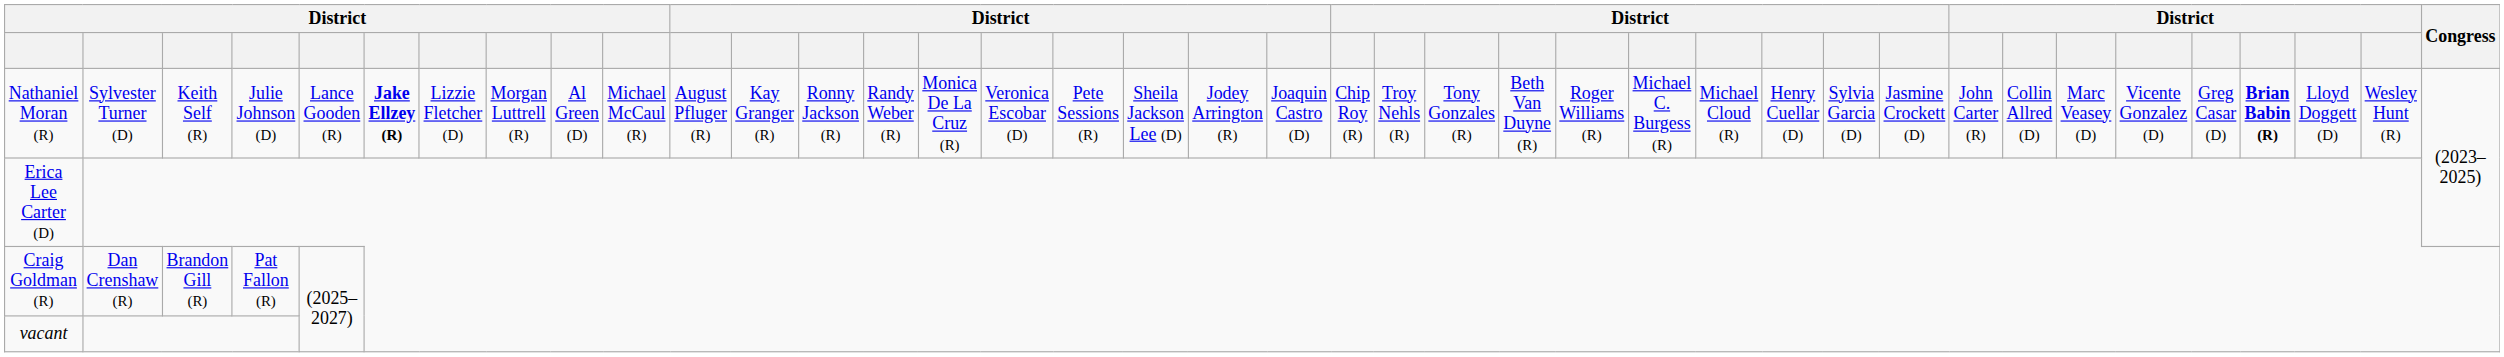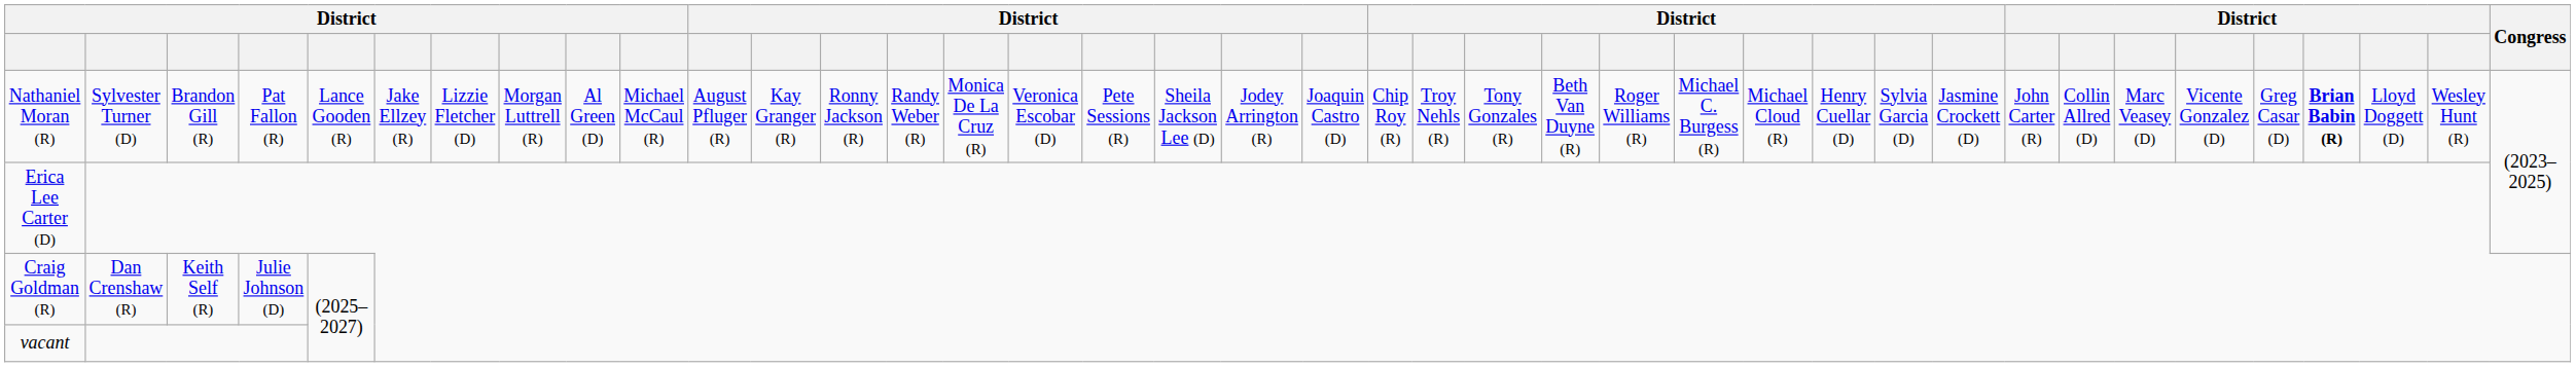Nathaniel Moran (R) | column 3: Keith Self (R) -> Brandon Gill (R)
Nathaniel Moran (R) | column 4: Julie Johnson (D) -> Pat Fallon (R)
Nathaniel Moran (R) | column 6: bold -> normal
Craig Goldman (R) | column 3: Brandon Gill (R) -> Keith Self (R)
Craig Goldman (R) | column 4: Pat Fallon (R) -> Julie Johnson (D)
